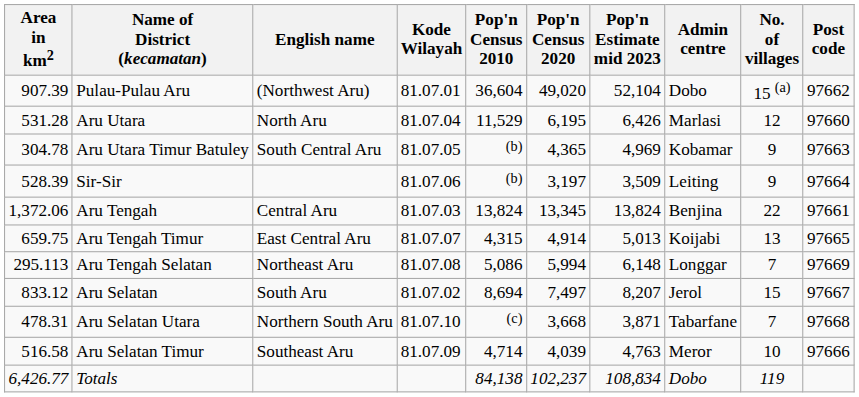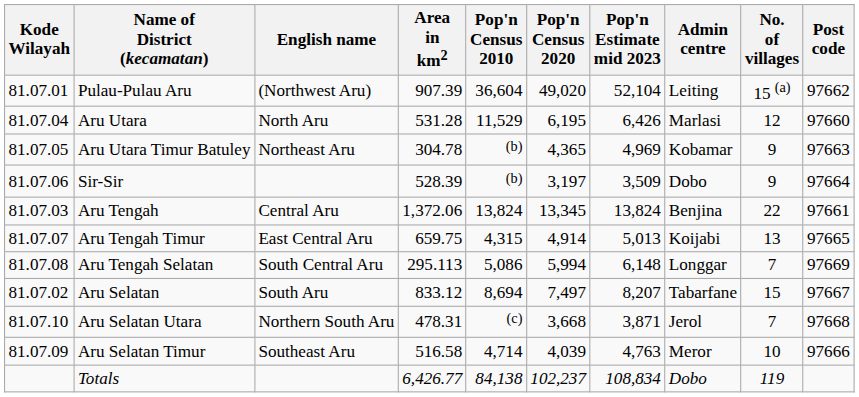columns swapped: Kode Wilayah <-> Area in km2
Pulau-Pulau Aru | Admin centre: Dobo -> Leiting
Aru Utara Timur Batuley | English name: South Central Aru -> Northeast Aru
Sir-Sir | Admin centre: Leiting -> Dobo
Aru Tengah Selatan | English name: Northeast Aru -> South Central Aru
Aru Selatan | Admin centre: Jerol -> Tabarfane
Aru Selatan Utara | Admin centre: Tabarfane -> Jerol
